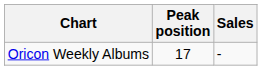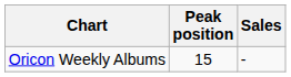Oricon Weekly Albums | Peak position: 17 -> 15
